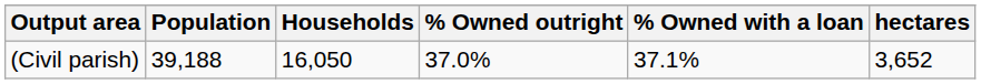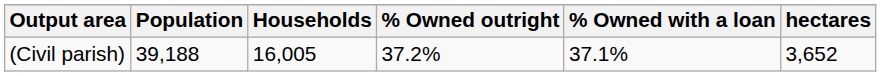(Civil parish) | Households: 16,050 -> 16,005
(Civil parish) | % Owned outright: 37.0% -> 37.2%
